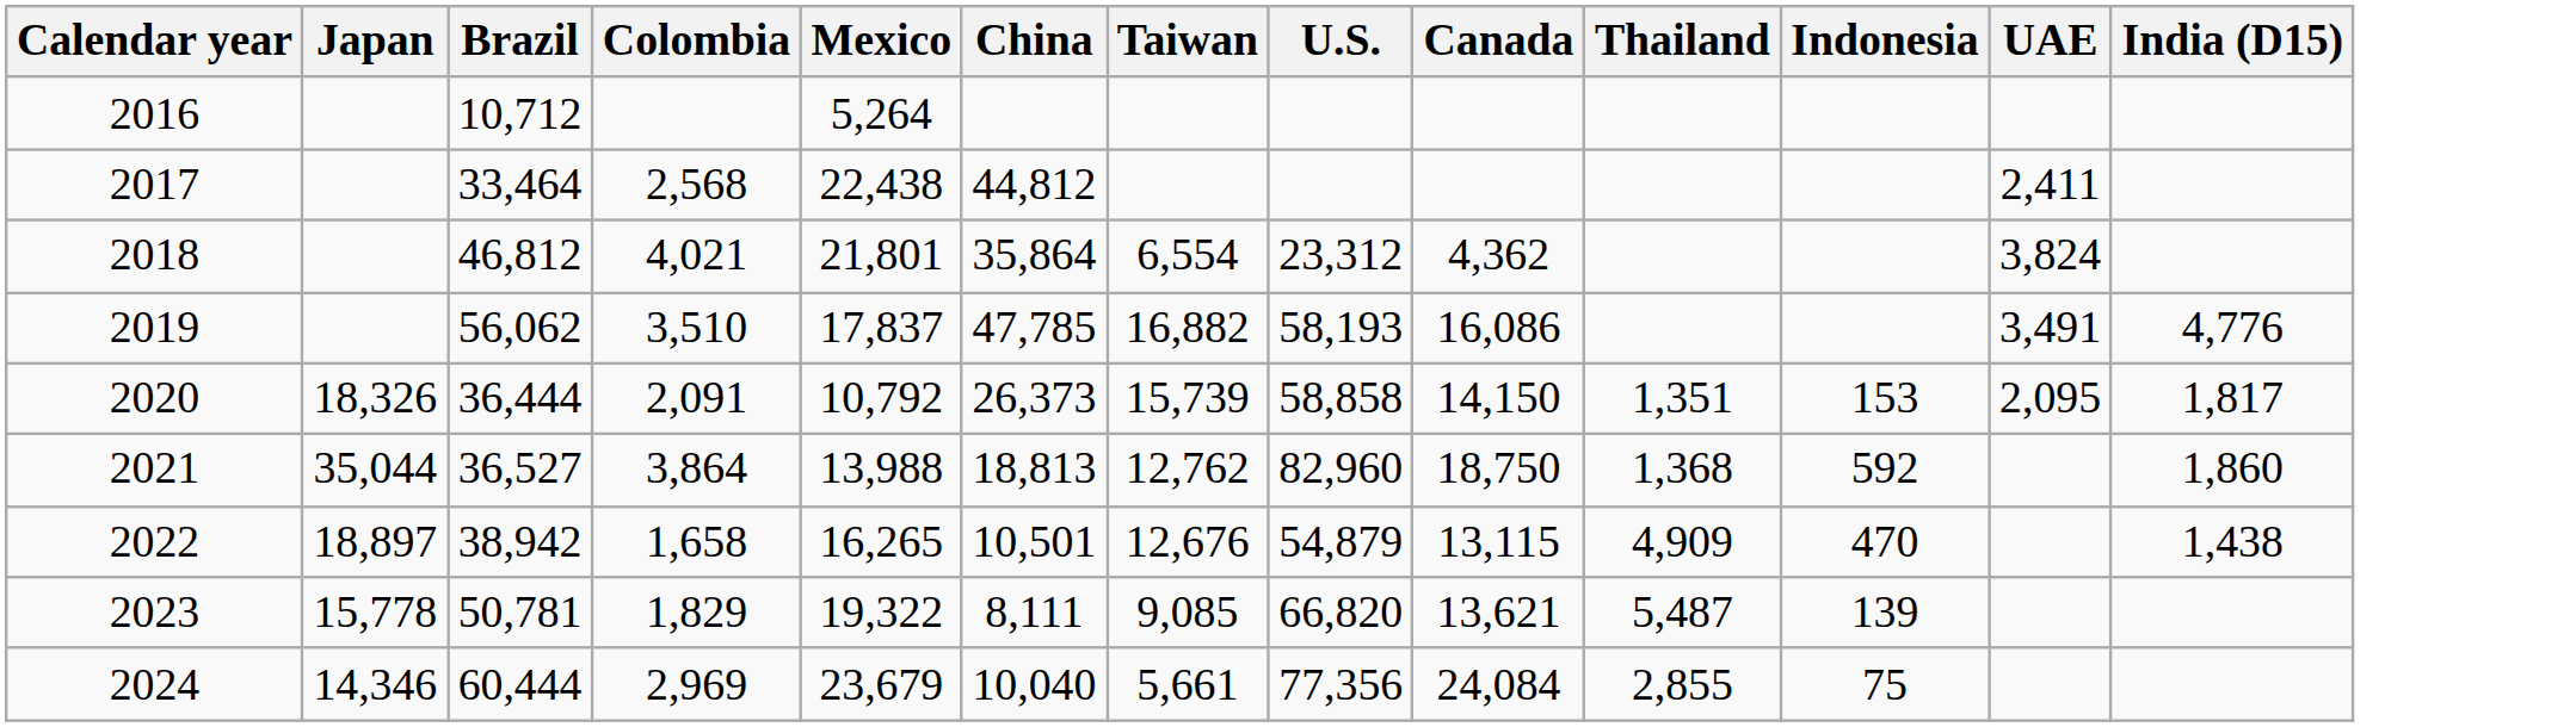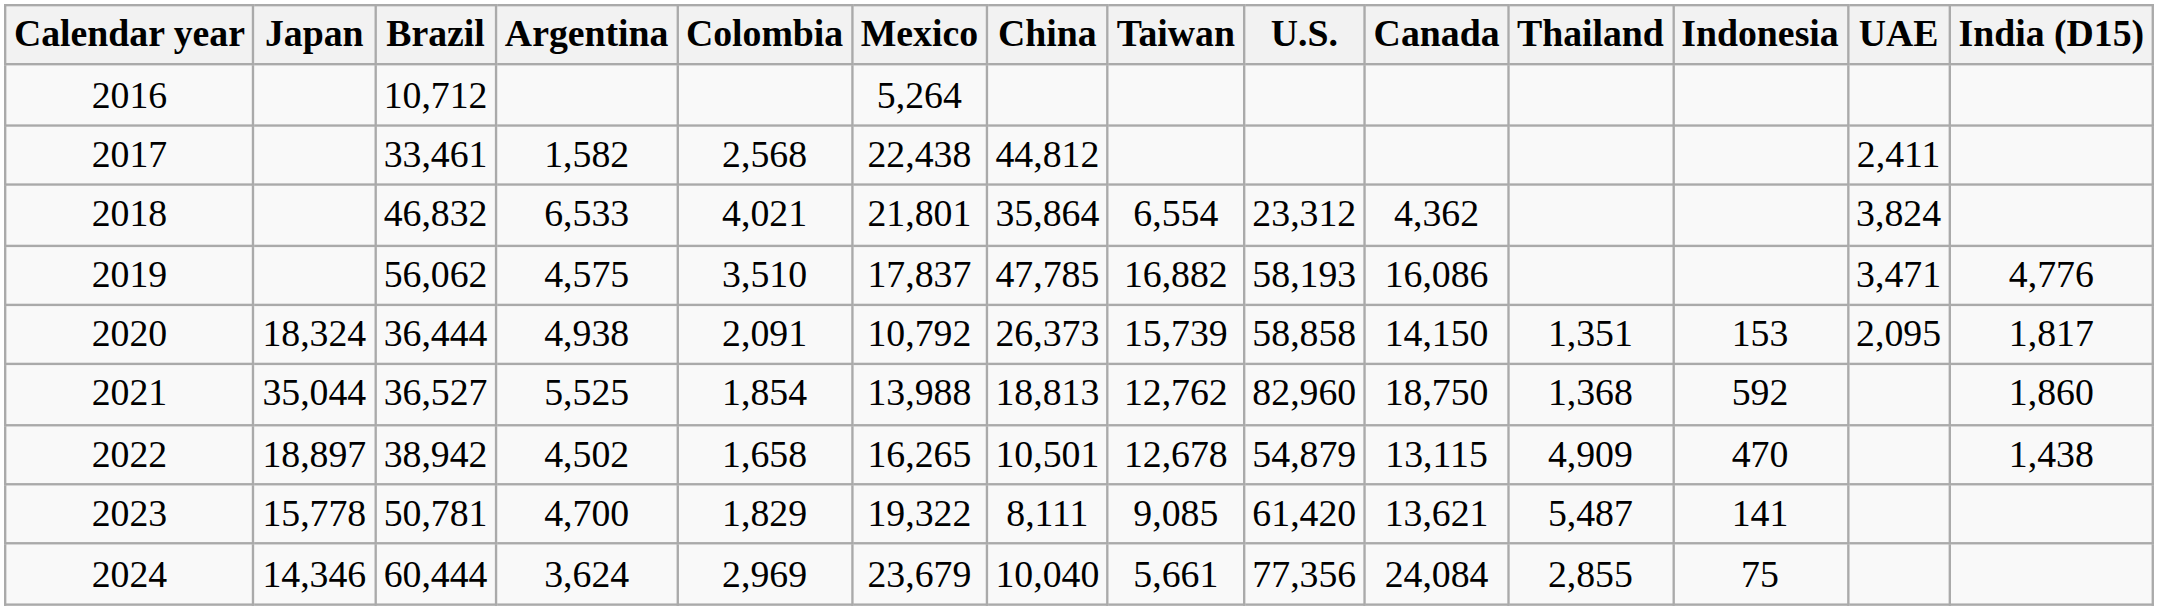+ column: Argentina | 1,582 | 6,533 | 4,575 | 4,938 | 5,525 | 4,502 | 4,700 | 3,624
2017 | Brazil: 33,464 -> 33,461
2018 | Brazil: 46,812 -> 46,832
2019 | UAE: 3,491 -> 3,471
2020 | Japan: 18,326 -> 18,324
2021 | Colombia: 3,864 -> 1,854
2022 | Taiwan: 12,676 -> 12,678
2023 | U.S.: 66,820 -> 61,420
2023 | Indonesia: 139 -> 141
